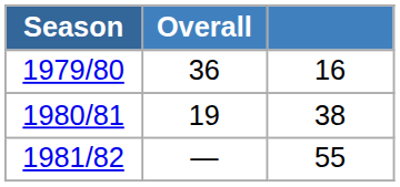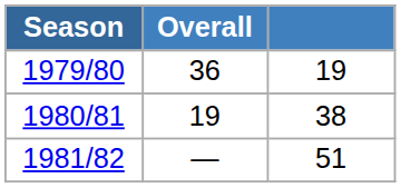1979/80 | column 3: 16 -> 19
1981/82 | column 3: 55 -> 51
